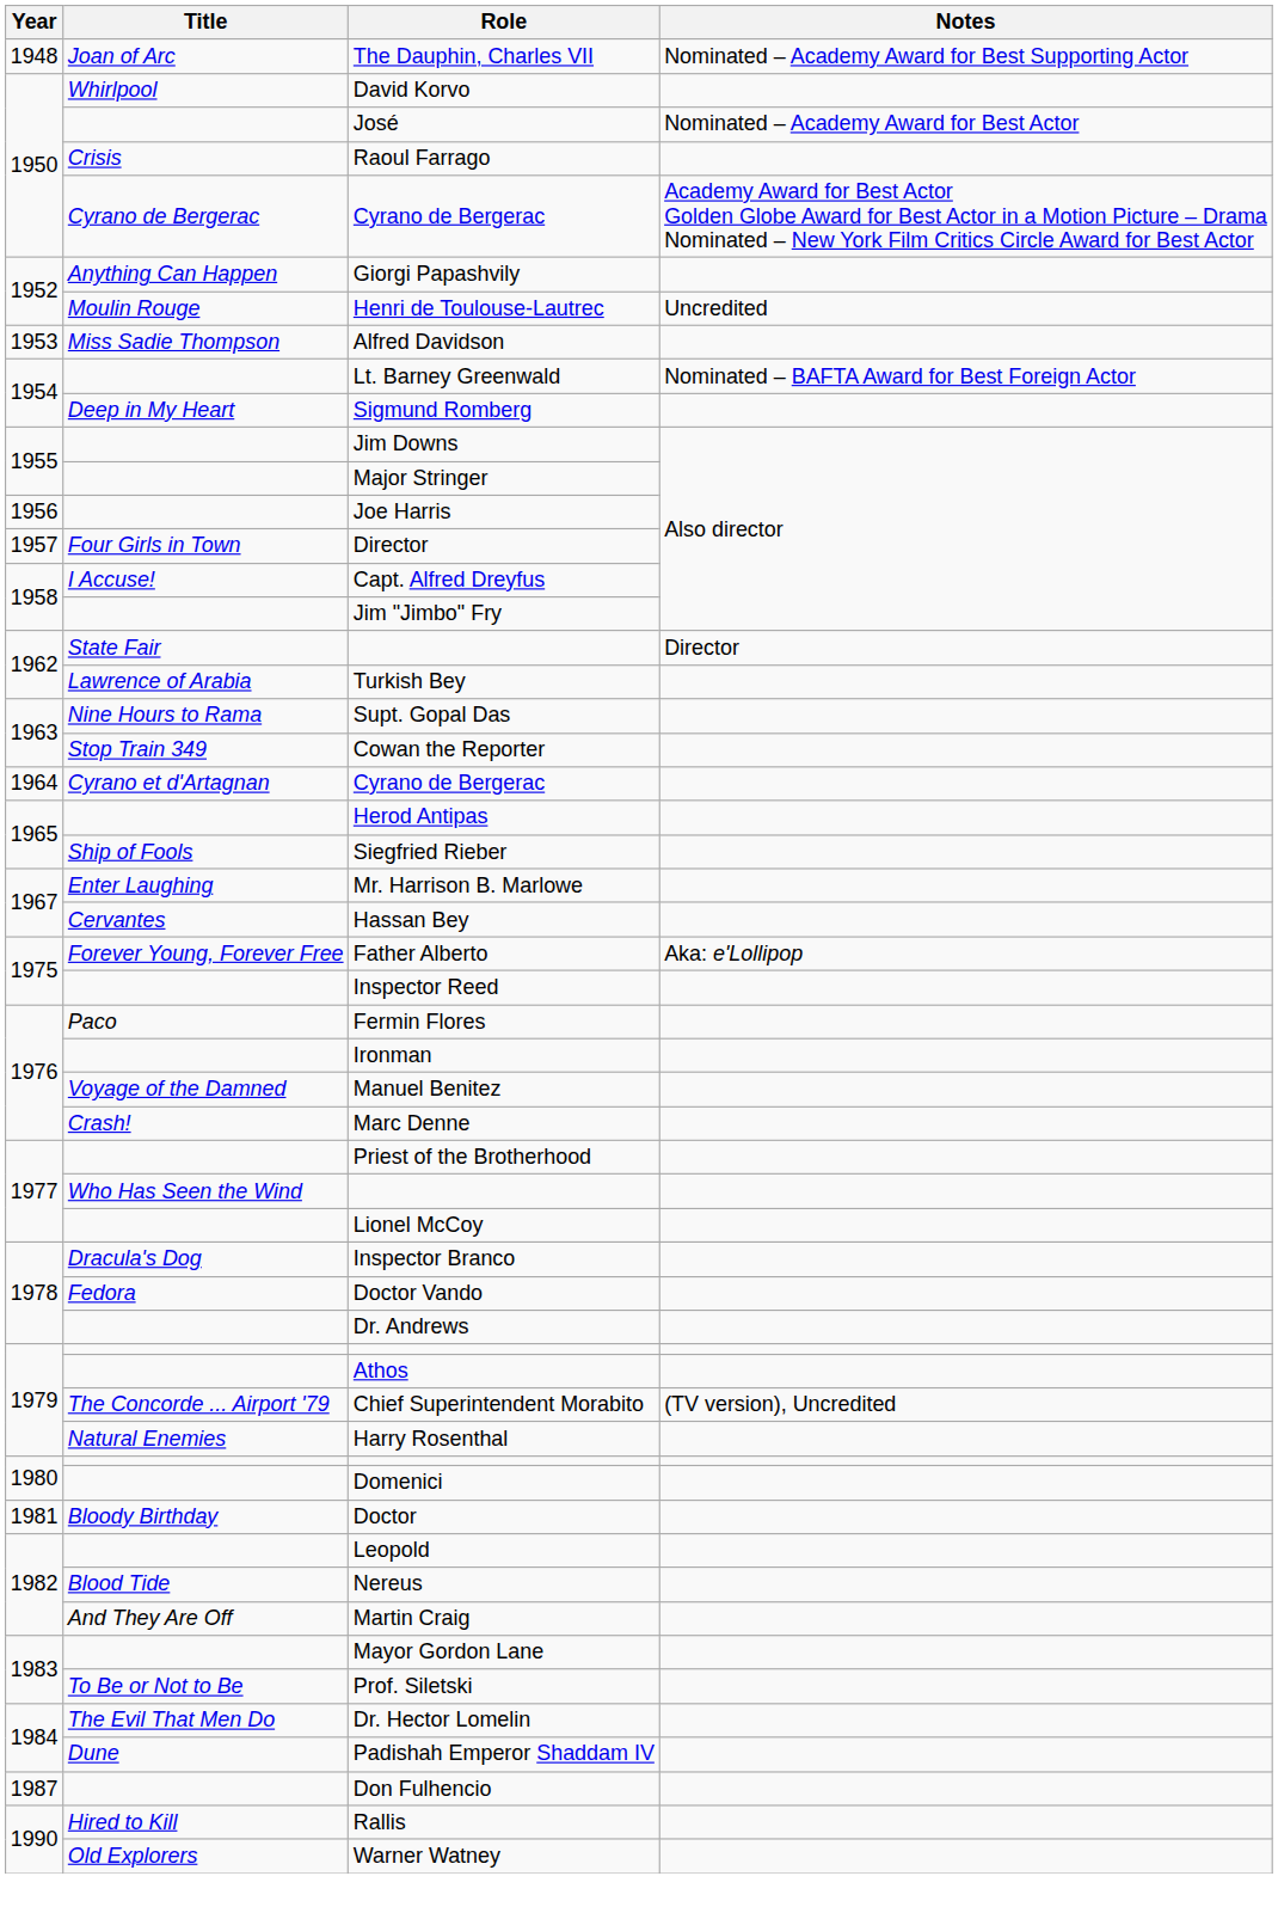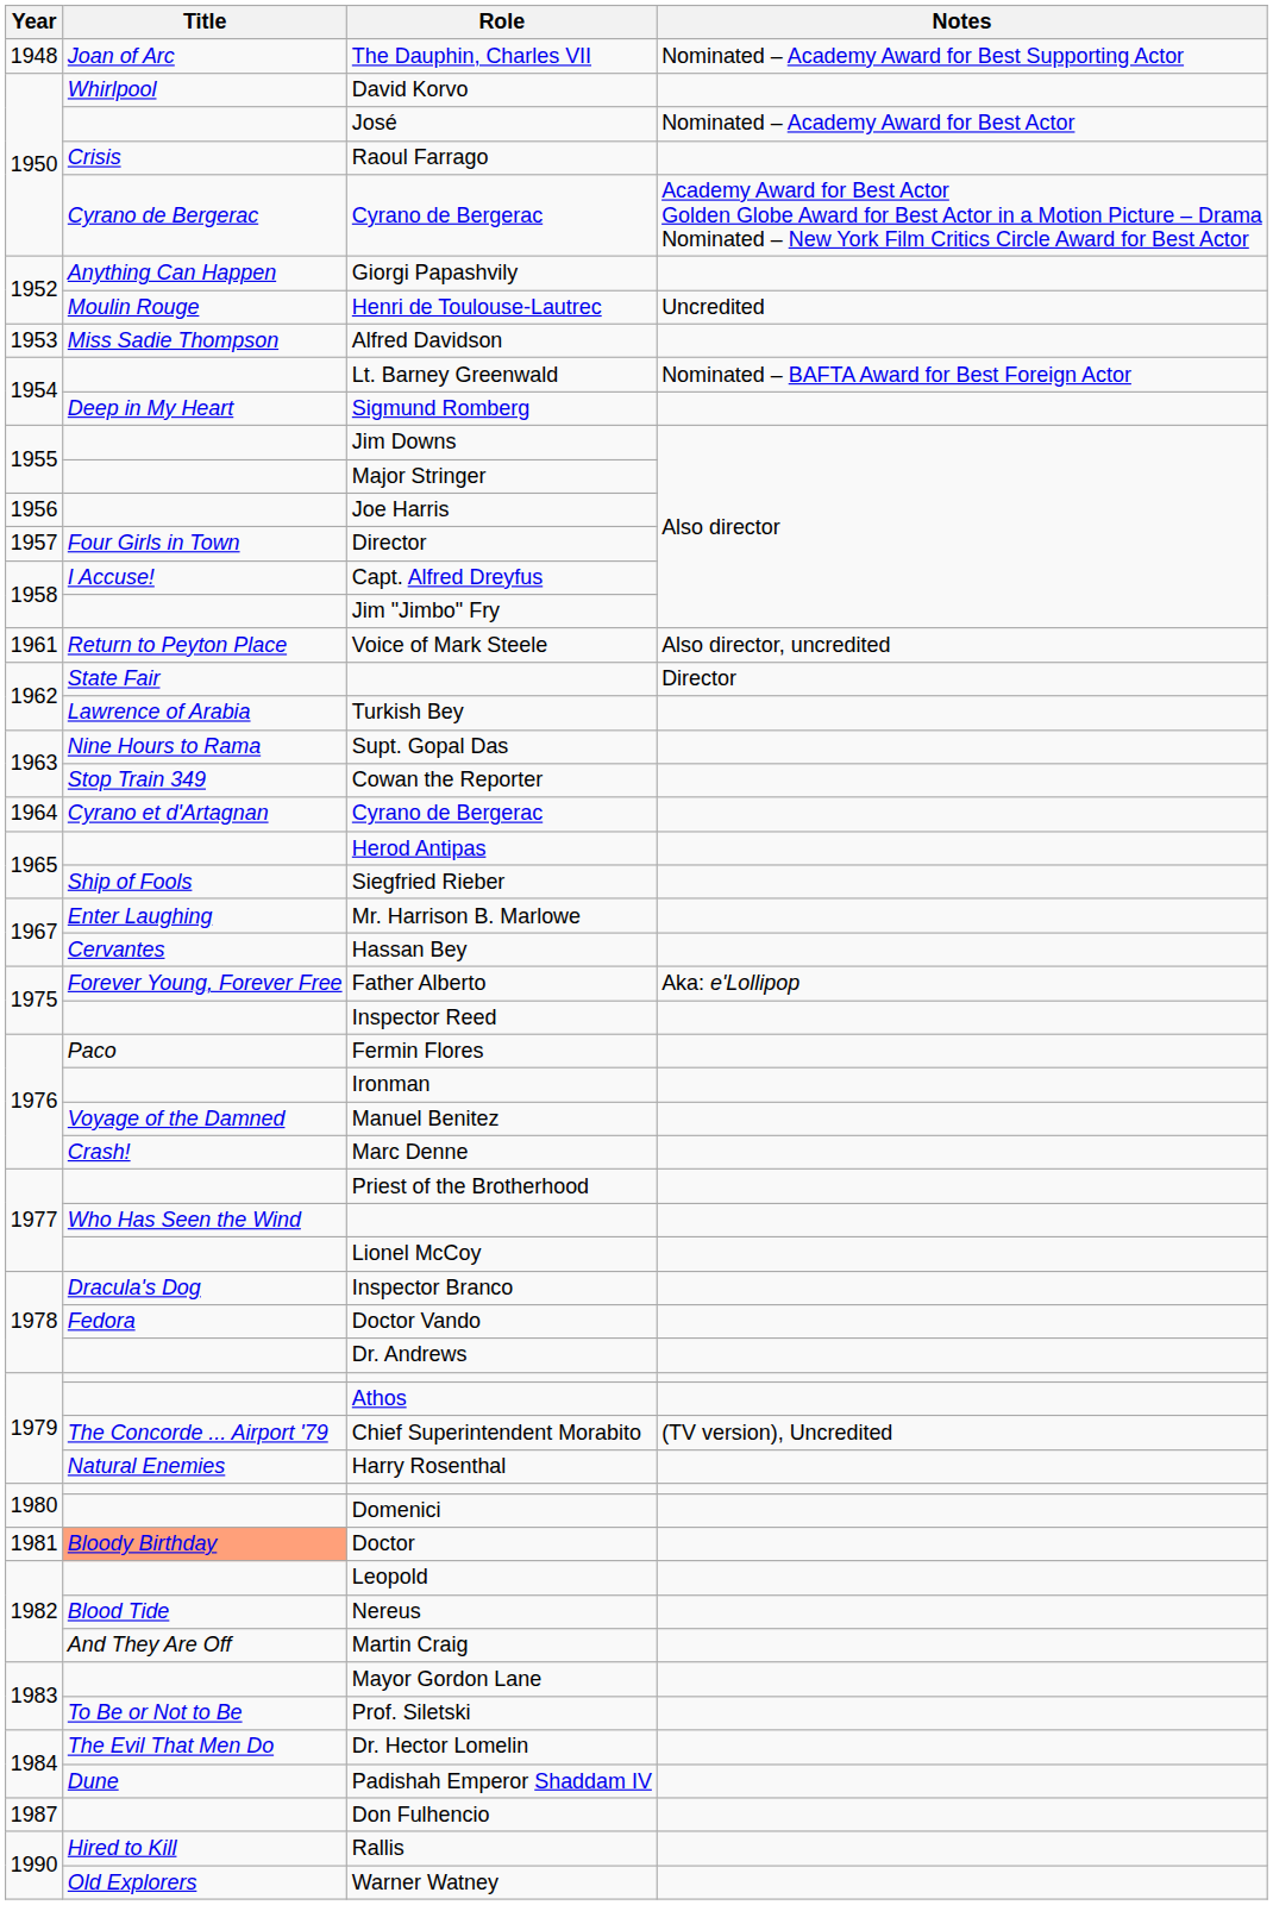+ row: 1961 | Return to Peyton Place | Voice of Mark Steele | Also director, uncredited
Doctor | Title: no background -> lightsalmon background
